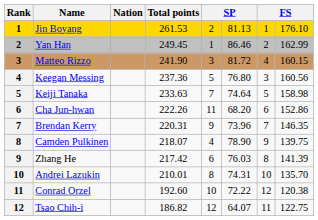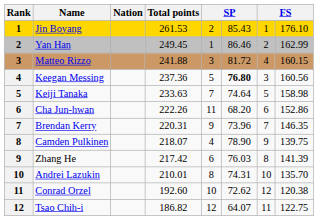Jin Boyang | column 6: 81.13 -> 85.43
Matteo Rizzo | Total points: 241.90 -> 241.88
Keegan Messing | column 6: normal -> bold
Conrad Orzel | column 6: 72.22 -> 72.62
